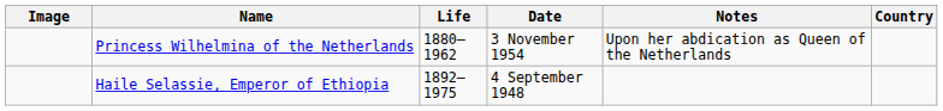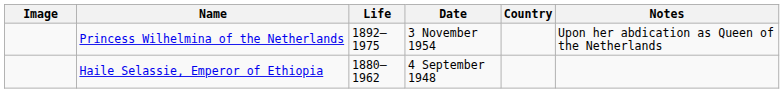columns swapped: Country <-> Notes
Princess Wilhelmina of the Netherlands | Life: 1880–1962 -> 1892–1975
Haile Selassie, Emperor of Ethiopia | Life: 1892–1975 -> 1880–1962
